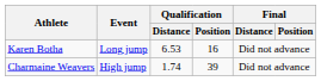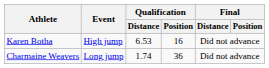Karen Botha | Event: Long jump -> High jump
Charmaine Weavers | Event: High jump -> Long jump
Charmaine Weavers | Qualification / Position: 39 -> 36
